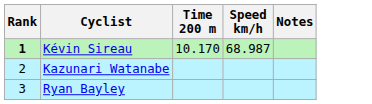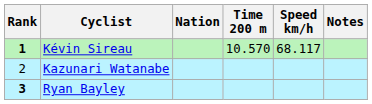+ column: Nation
Kévin Sireau | Time 200 m: 10.170 -> 10.570
Kévin Sireau | Speed km/h: 68.987 -> 68.117
Ryan Bayley | Rank: normal -> bold
